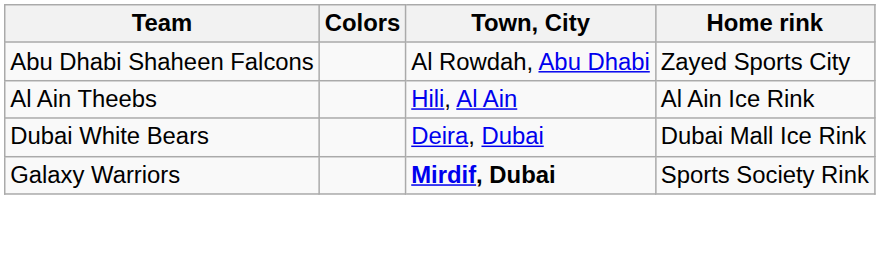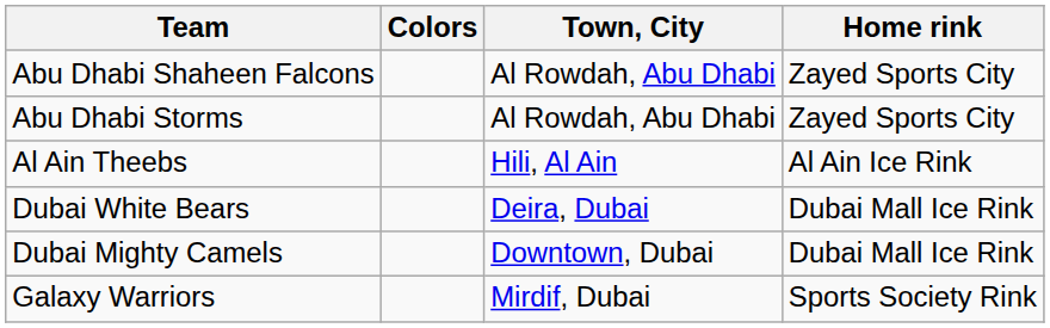+ row: Abu Dhabi Storms | Al Rowdah, Abu Dhabi | Zayed Sports City
+ row: Dubai Mighty Camels | Downtown, Dubai | Dubai Mall Ice Rink
Galaxy Warriors | Town, City: bold -> normal
